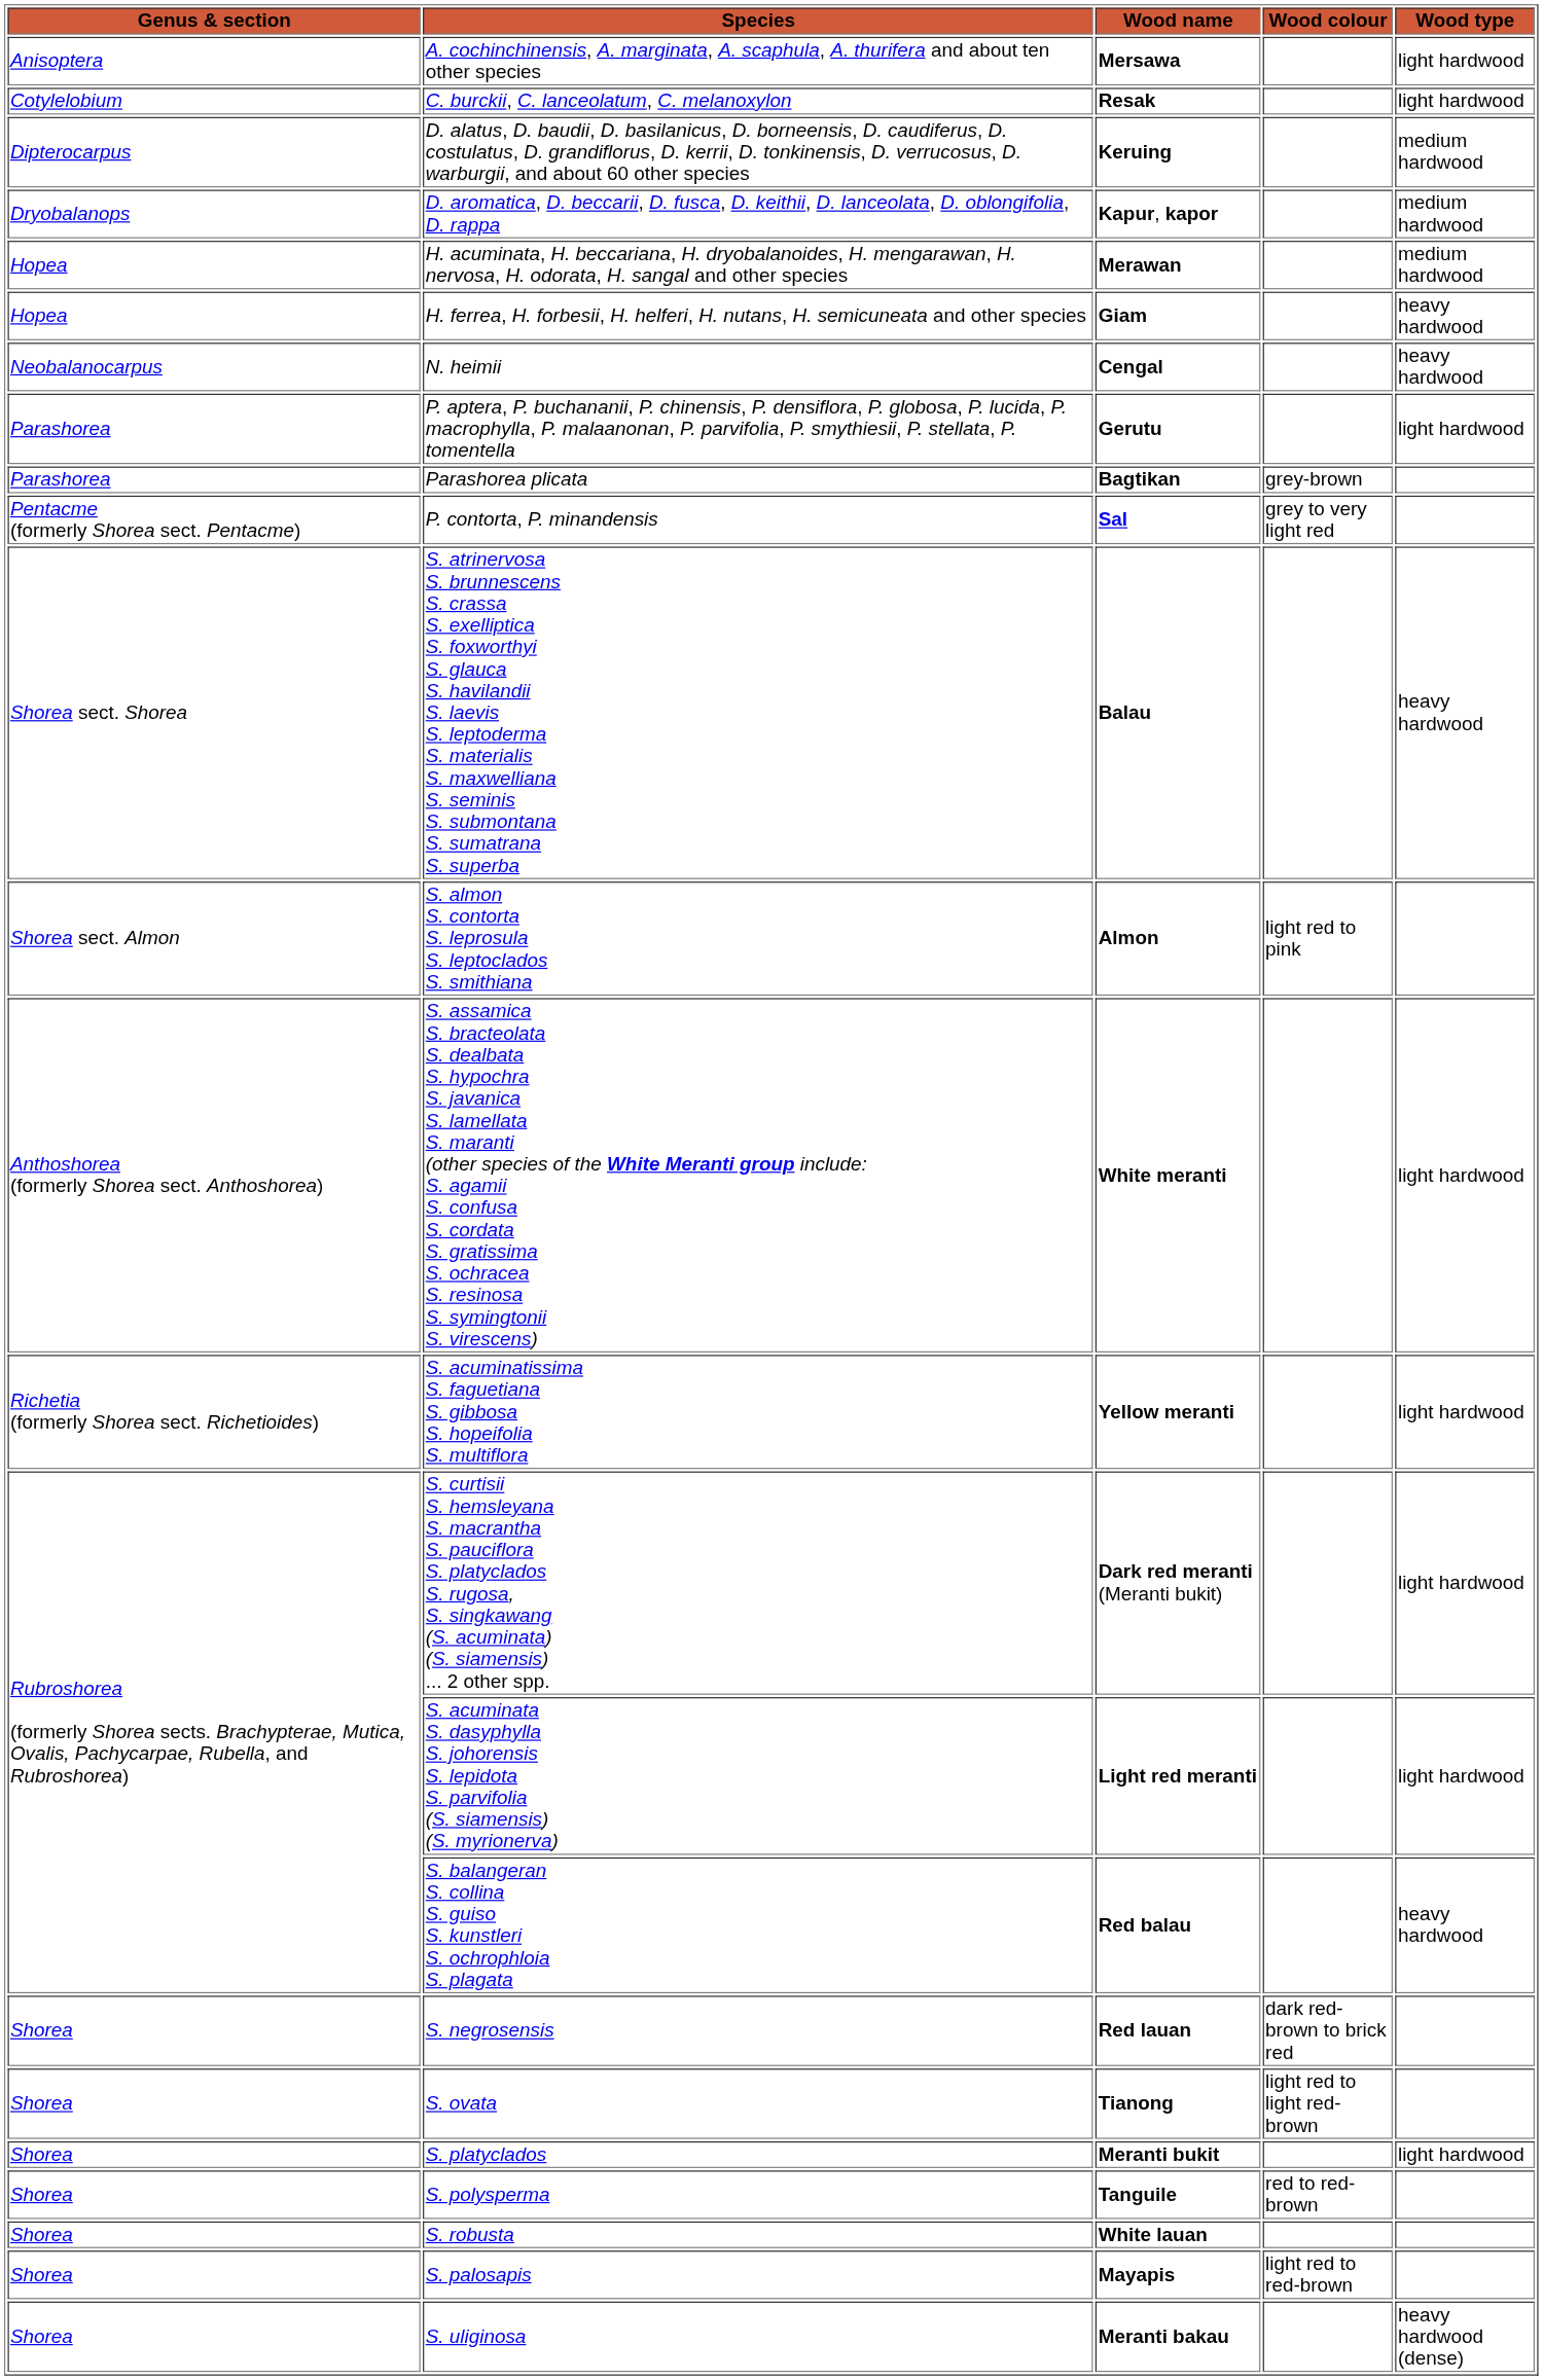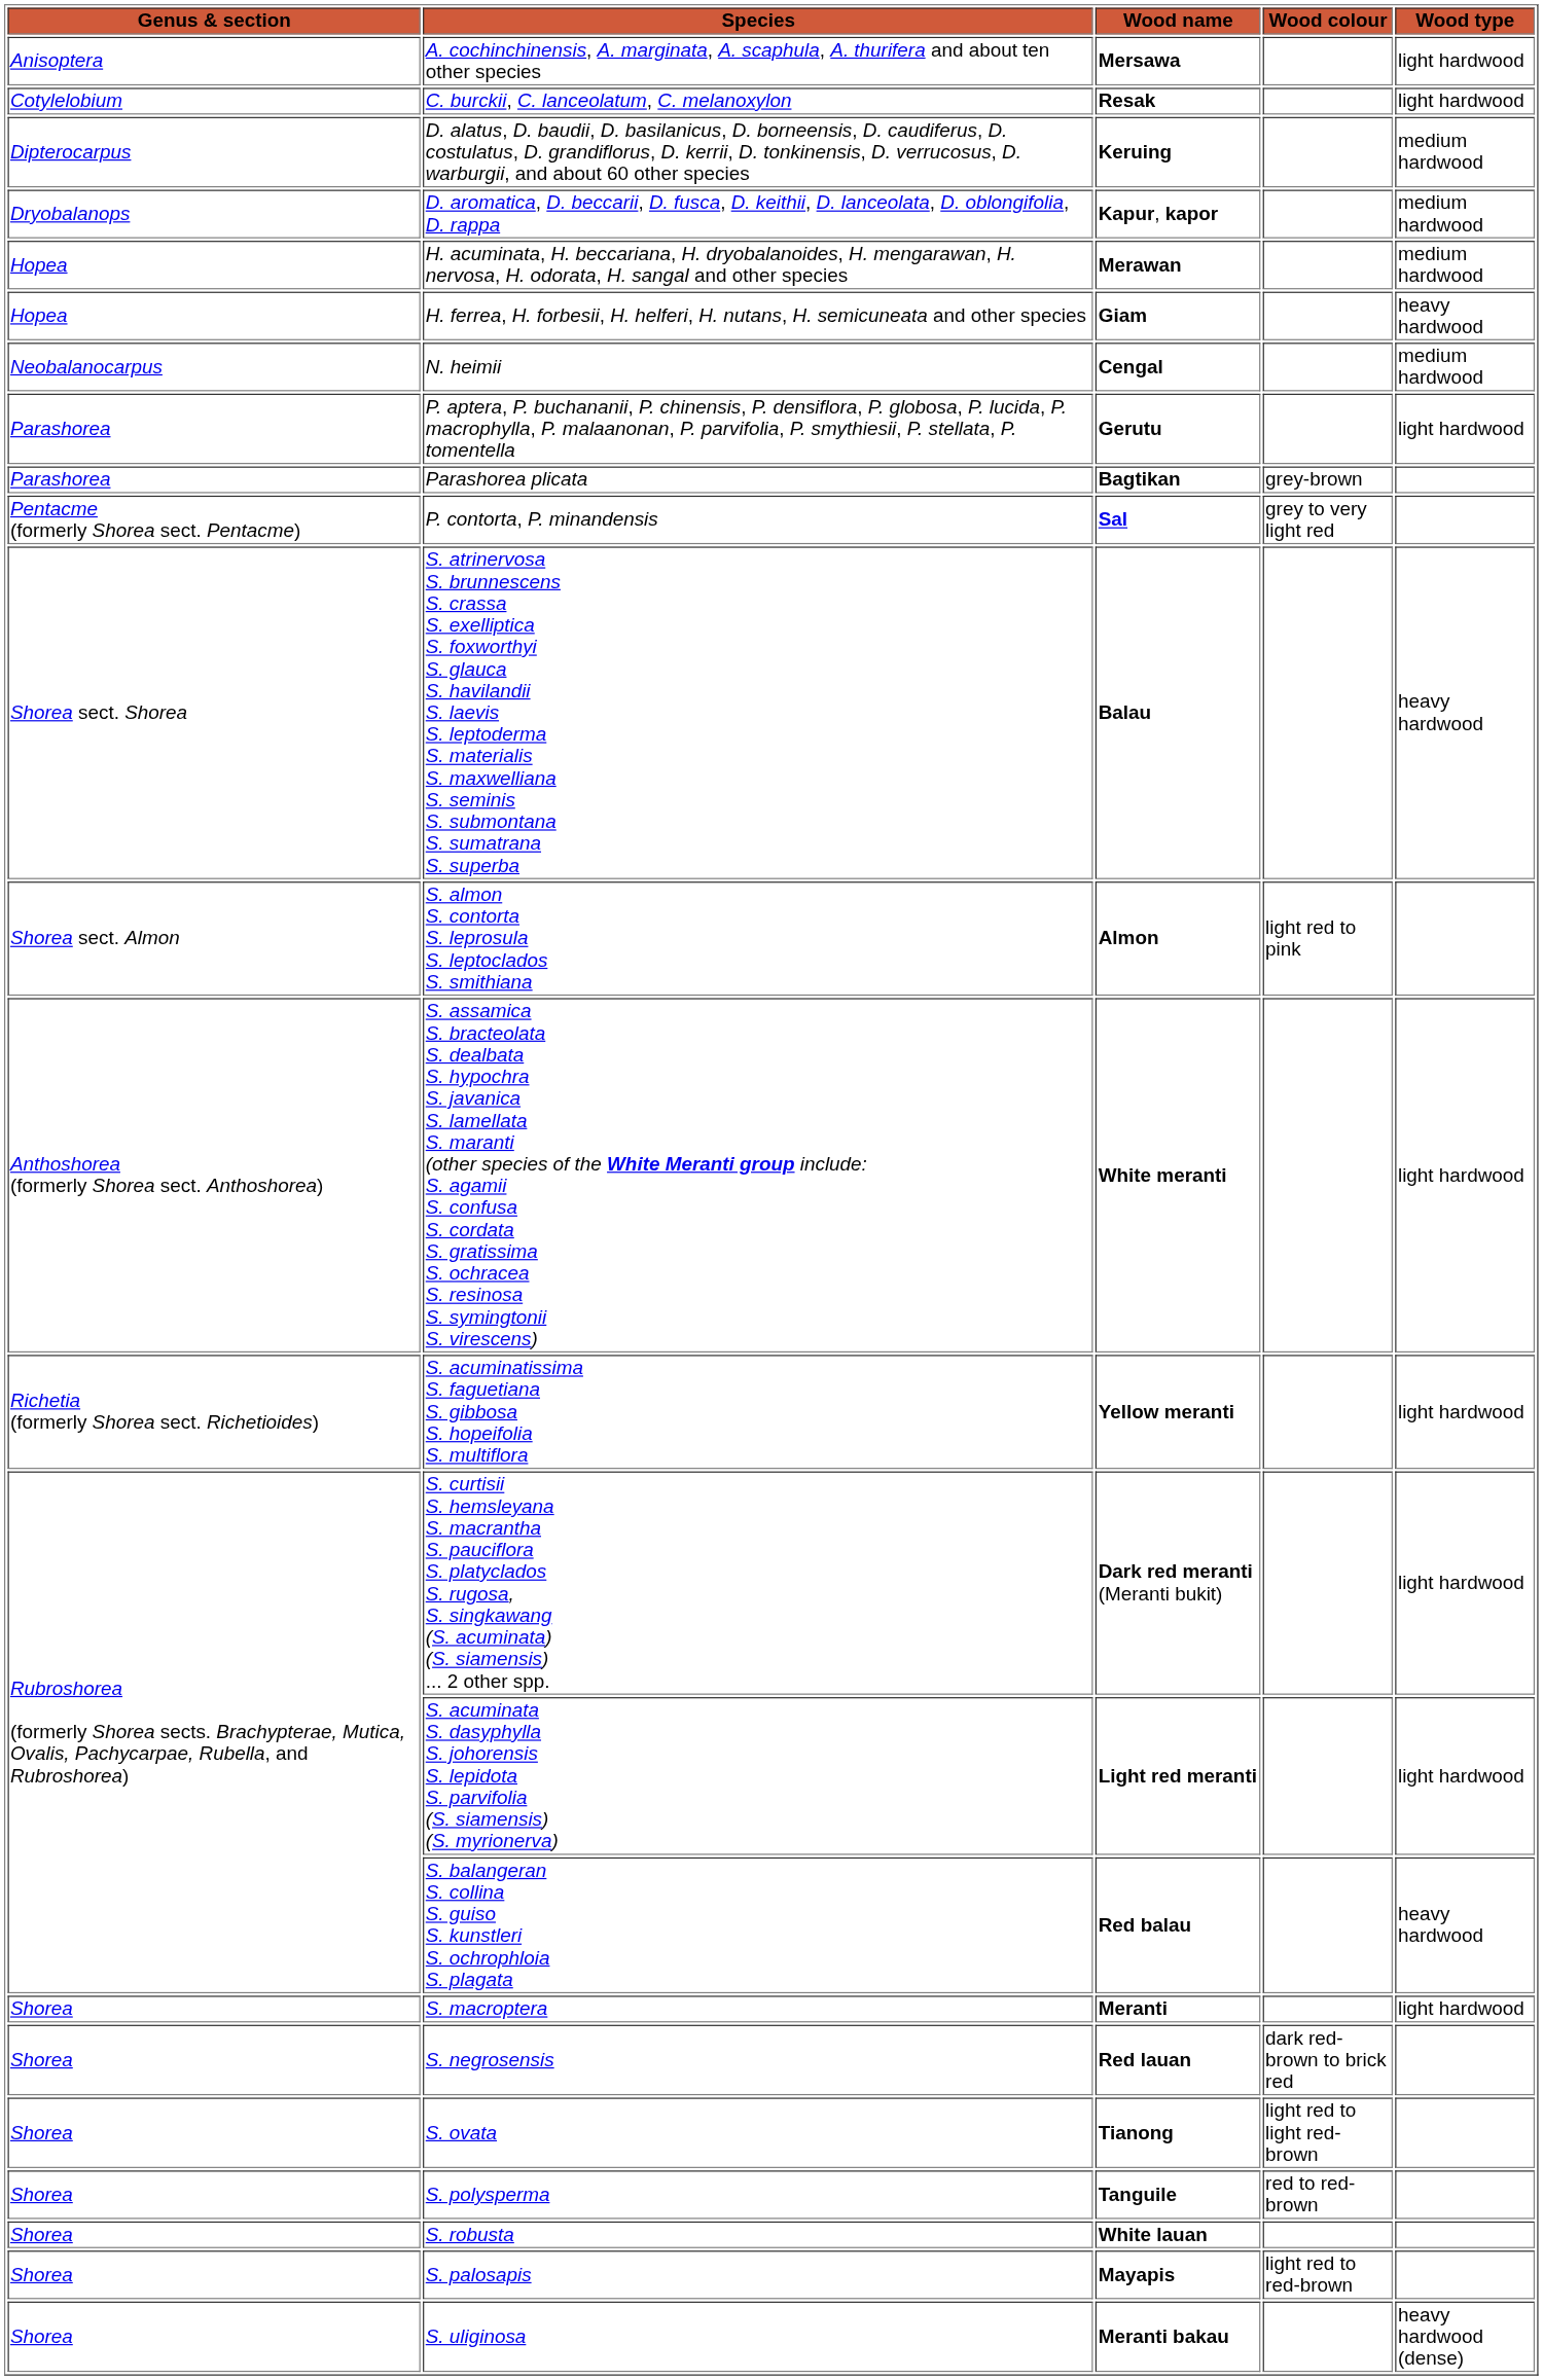N. heimii | Wood type: heavy hardwood -> medium hardwood
+ row: Shorea | S. macroptera | Meranti | light hardwood
- row: Shorea | S. platyclados | Meranti bukit | light hardwood
